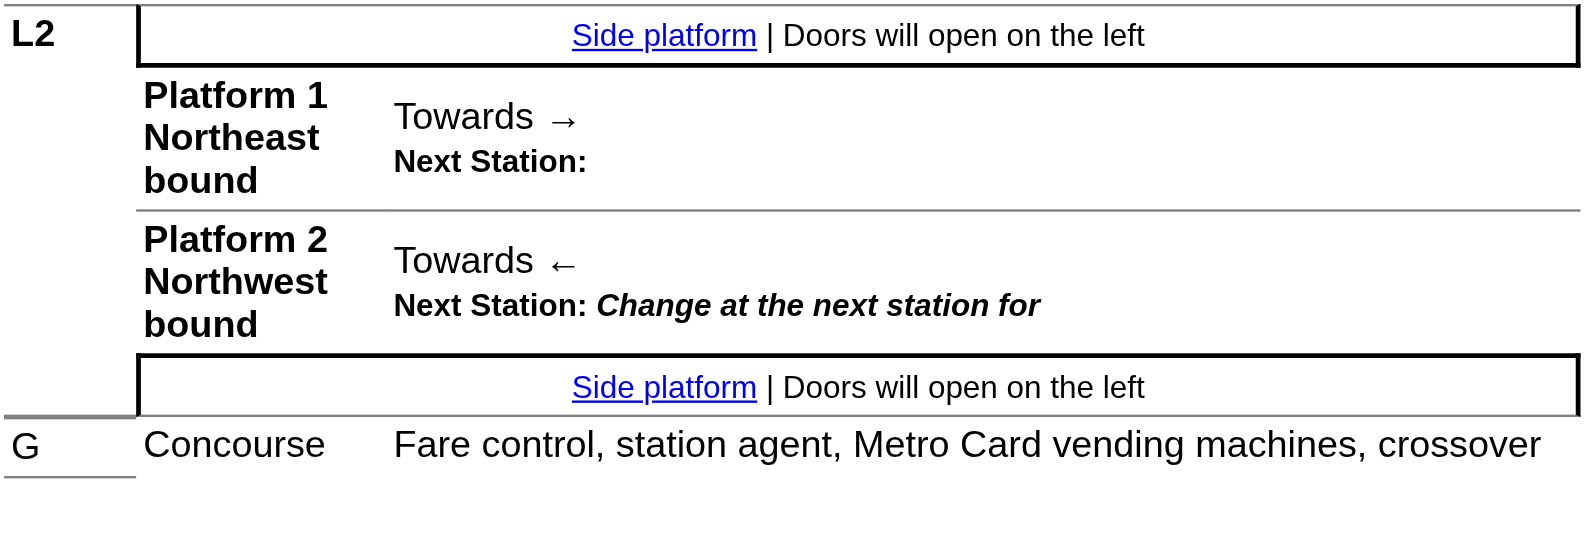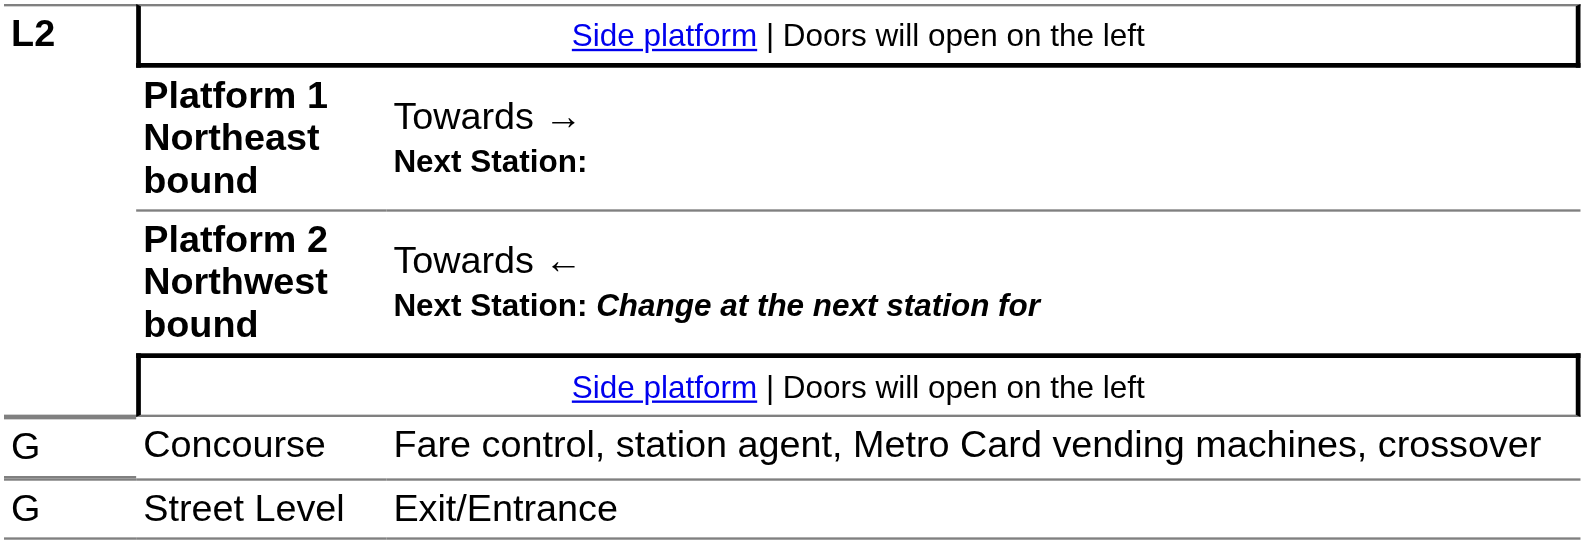+ row: G | Street Level | Exit/Entrance
